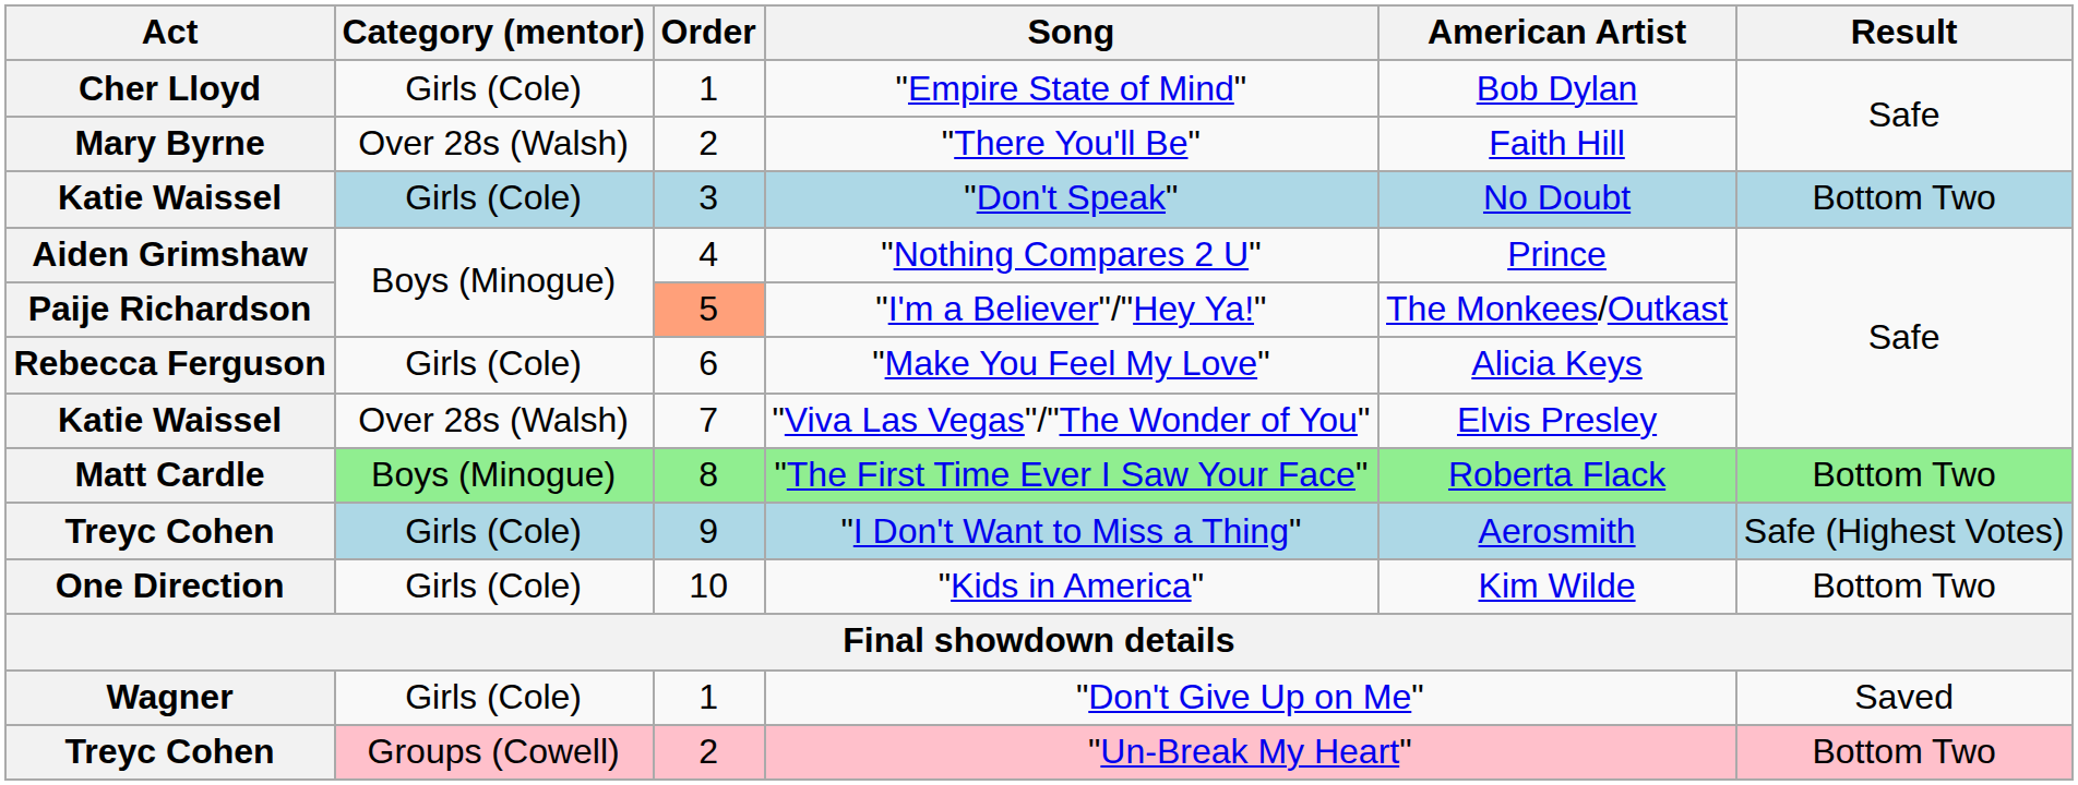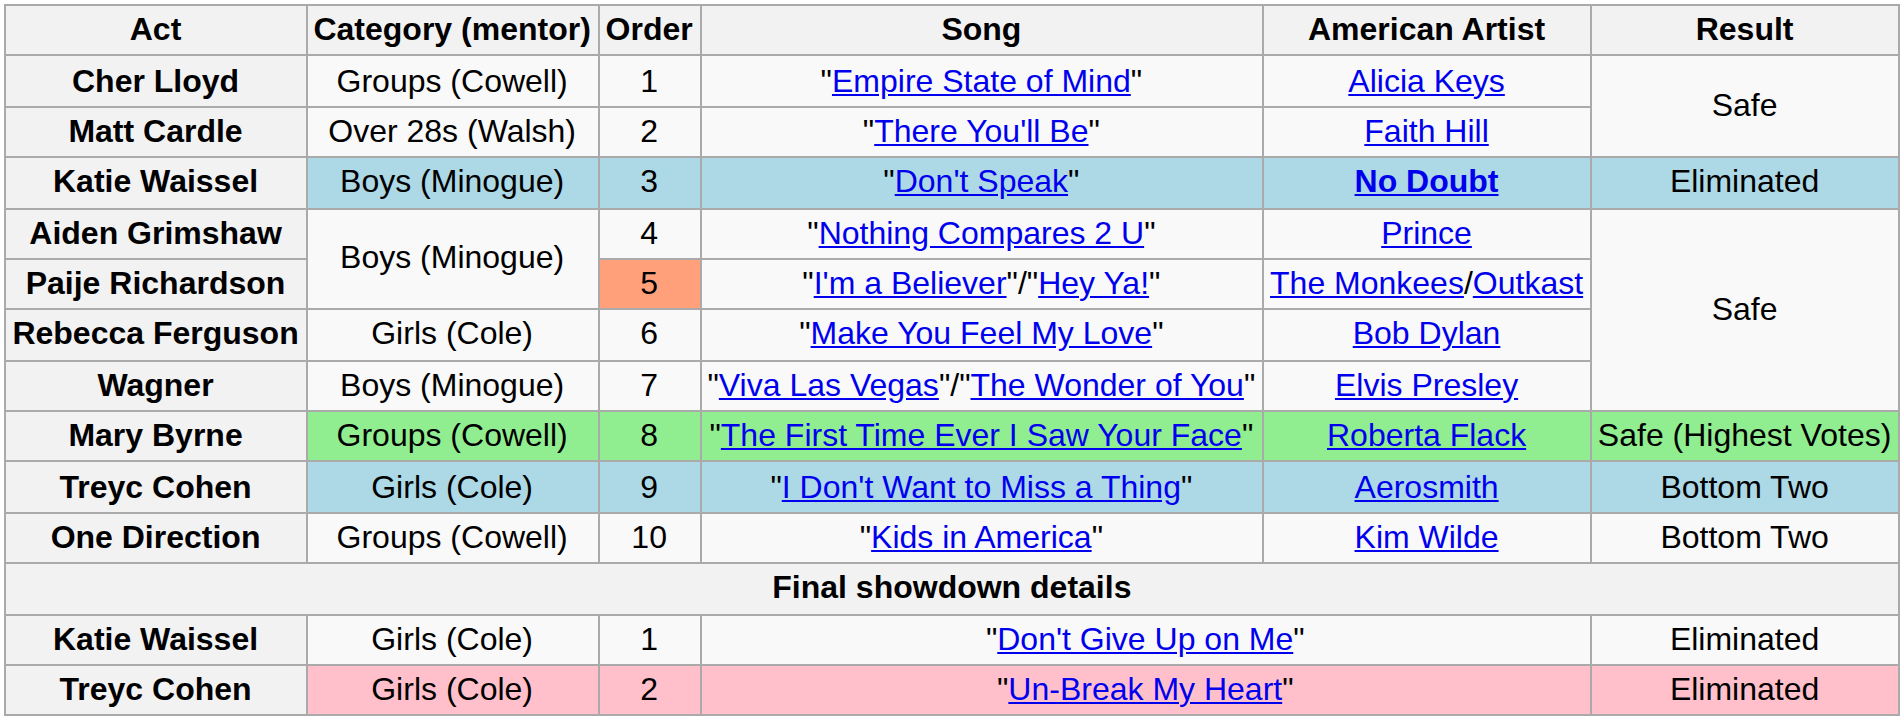"Empire State of Mind" | Category (mentor): Girls (Cole) -> Groups (Cowell)
"Empire State of Mind" | American Artist: Bob Dylan -> Alicia Keys
"There You'll Be" | Act: Mary Byrne -> Matt Cardle
"Don't Speak" | Category (mentor): Girls (Cole) -> Boys (Minogue)
"Don't Speak" | American Artist: normal -> bold
"Don't Speak" | Result: Bottom Two -> Eliminated
"Make You Feel My Love" | American Artist: Alicia Keys -> Bob Dylan
"Viva Las Vegas"/"The Wonder of You" | Act: Katie Waissel -> Wagner
"Viva Las Vegas"/"The Wonder of You" | Category (mentor): Over 28s (Walsh) -> Boys (Minogue)
"The First Time Ever I Saw Your Face" | Act: Matt Cardle -> Mary Byrne
"The First Time Ever I Saw Your Face" | Category (mentor): Boys (Minogue) -> Groups (Cowell)
"The First Time Ever I Saw Your Face" | Result: Bottom Two -> Safe (Highest Votes)
"I Don't Want to Miss a Thing" | Result: Safe (Highest Votes) -> Bottom Two
"Kids in America" | Category (mentor): Girls (Cole) -> Groups (Cowell)
"Don't Give Up on Me" | Act: Wagner -> Katie Waissel
"Don't Give Up on Me" | Result: Saved -> Eliminated
"Un-Break My Heart" | Category (mentor): Groups (Cowell) -> Girls (Cole)
"Un-Break My Heart" | Result: Bottom Two -> Eliminated
